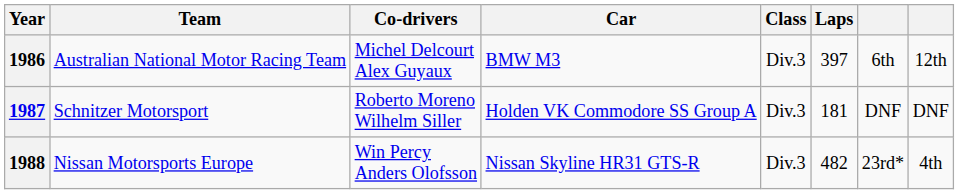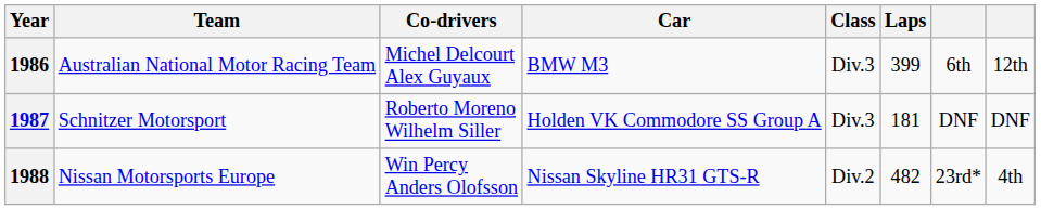1986 | Laps: 397 -> 399
1988 | Class: Div.3 -> Div.2
